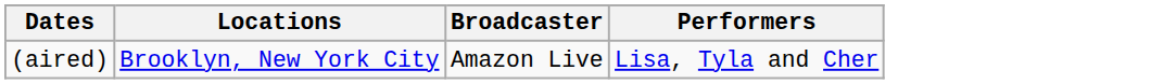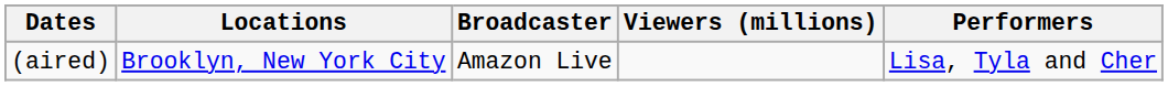+ column: Viewers (millions)
